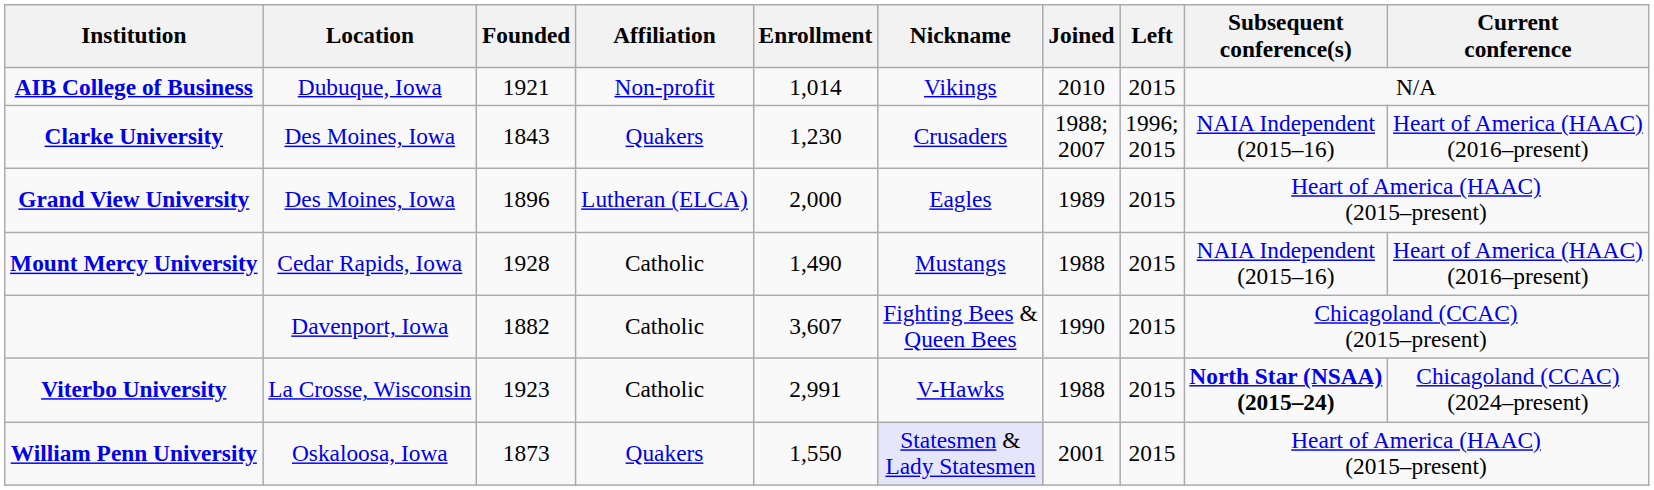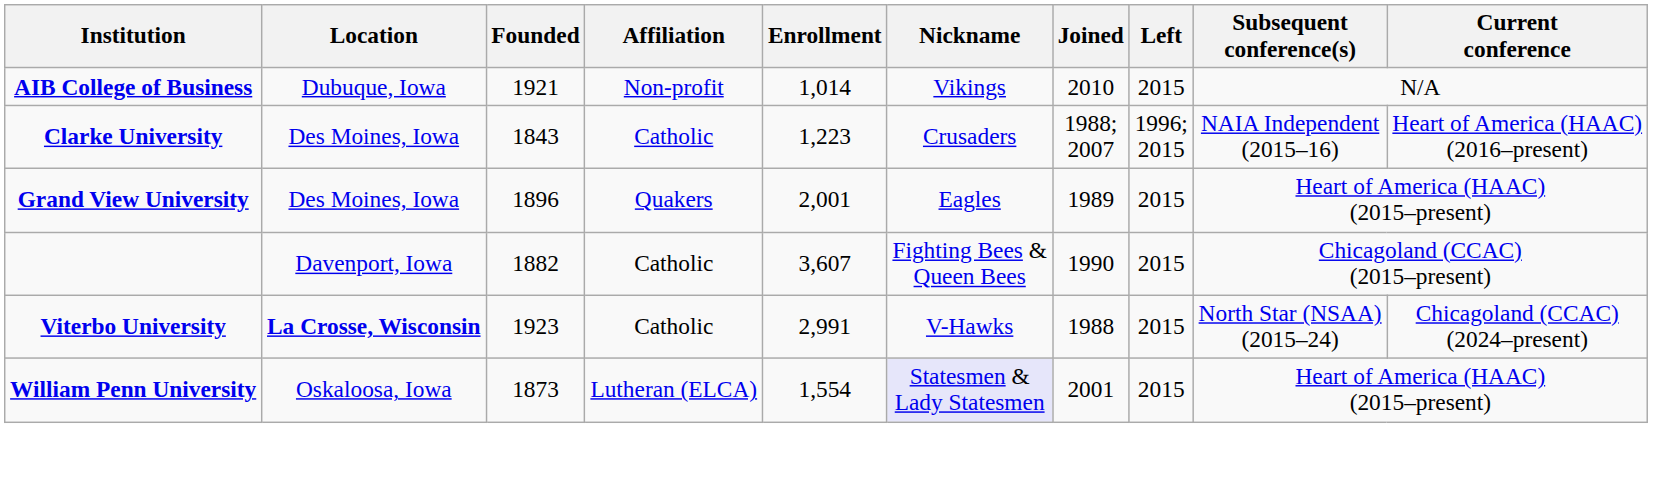Clarke University | Affiliation: Quakers -> Catholic
Clarke University | Enrollment: 1,230 -> 1,223
Grand View University | Affiliation: Lutheran (ELCA) -> Quakers
Grand View University | Enrollment: 2,000 -> 2,001
- row: Mount Mercy University | Cedar Rapids, Iowa | 1928 | Catholic | 1,490 | Mustangs | 1988 | 2015 | NAIA Independent (2015–16) | Heart of America (HAAC) (2016–present)
Viterbo University | Location: normal -> bold
Viterbo University | Subsequent conference(s): bold -> normal
William Penn University | Affiliation: Quakers -> Lutheran (ELCA)
William Penn University | Enrollment: 1,550 -> 1,554
